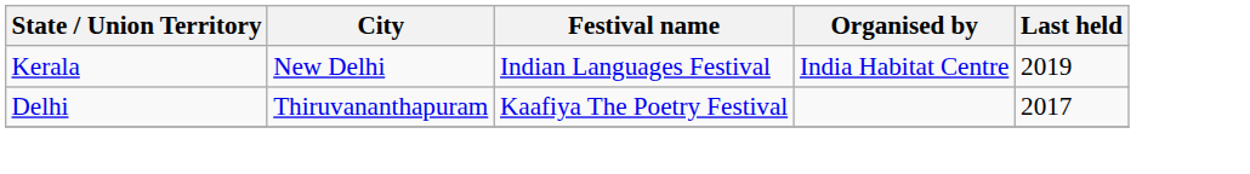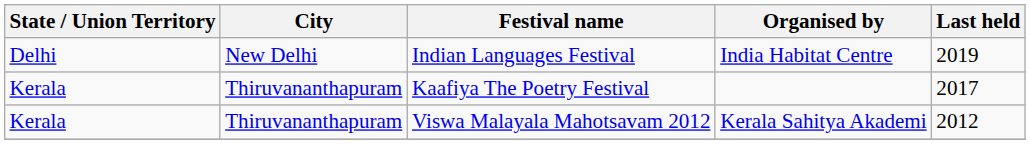Indian Languages Festival | State / Union Territory: Kerala -> Delhi
Kaafiya The Poetry Festival | State / Union Territory: Delhi -> Kerala
+ row: Kerala | Thiruvananthapuram | Viswa Malayala Mahotsavam 2012 | Kerala Sahitya Akademi | 2012
